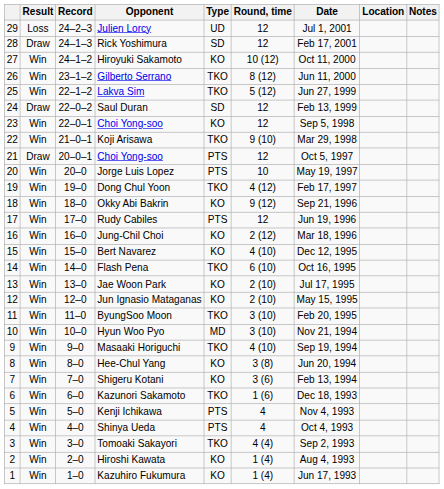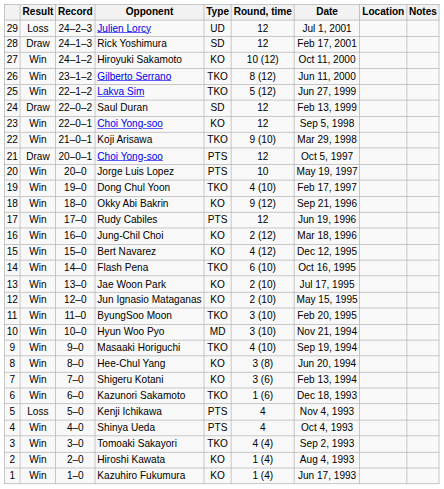Dong Chul Yoon | Round, time: 4 (12) -> 4 (10)
Bert Navarez | Round, time: 4 (10) -> 4 (12)
Kenji Ichikawa | Result: Win -> Loss
